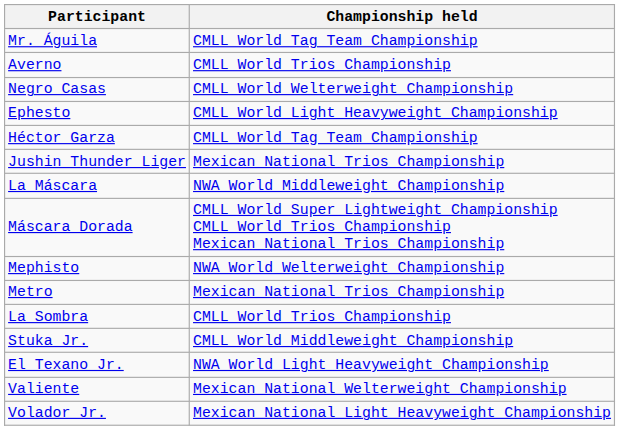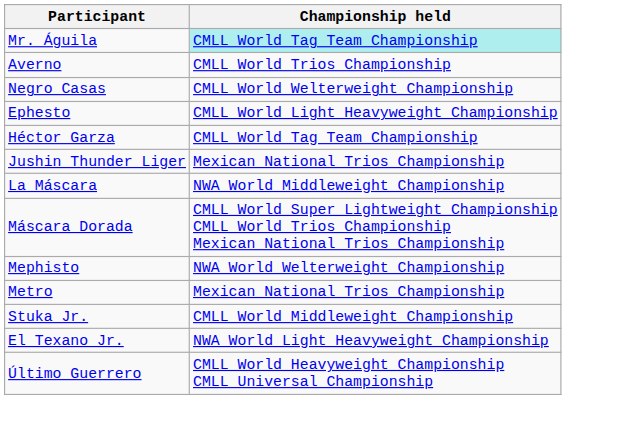Mr. Águila | Championship held: no background -> paleturquoise background
- row: La Sombra | CMLL World Trios Championship
+ row: Último Guerrero | CMLL World Heavyweight Championship CMLL Universal Championship
- row: Valiente | Mexican National Welterweight Championship
- row: Volador Jr. | Mexican National Light Heavyweight Championship
